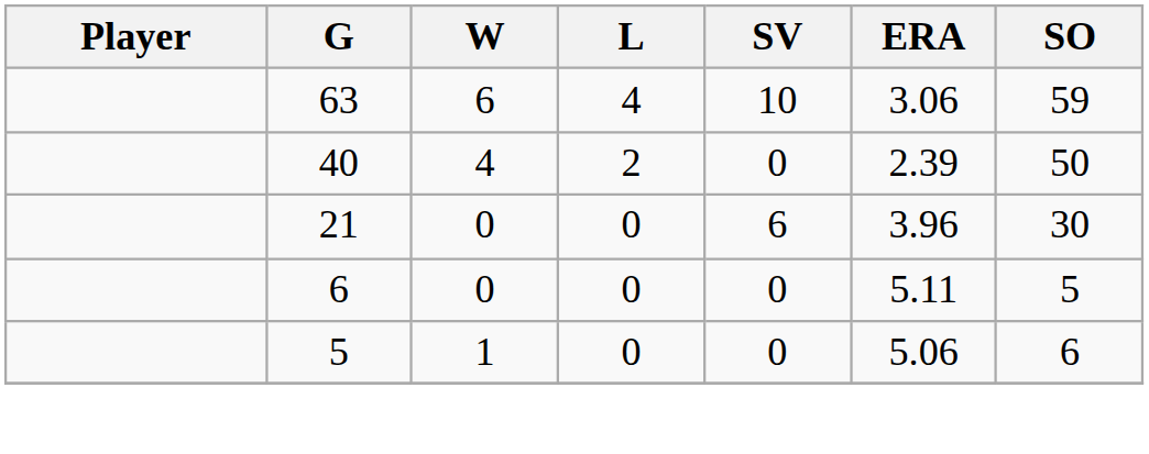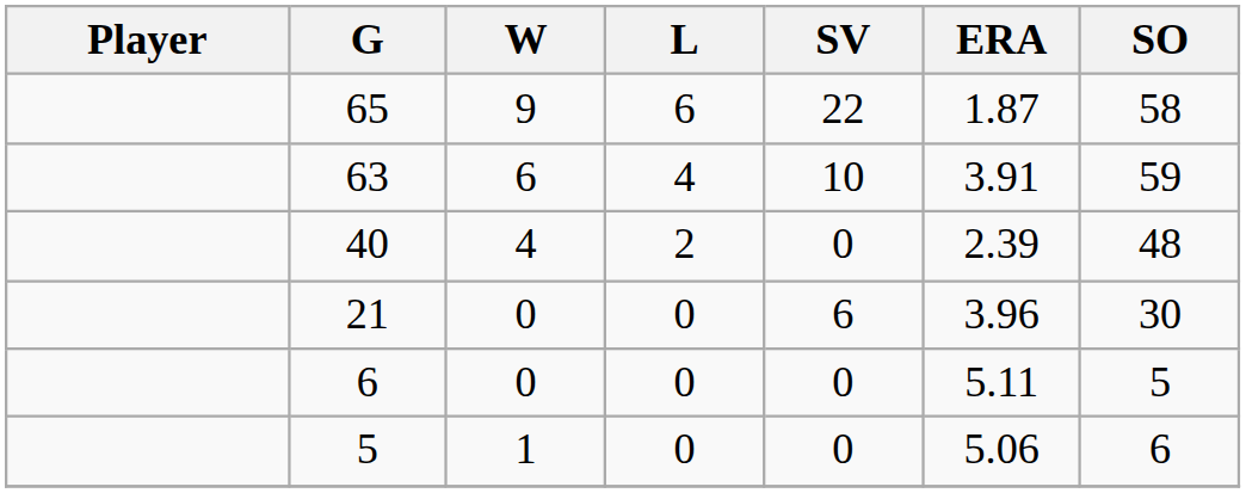+ row: 65 | 9 | 6 | 22 | 1.87 | 58
63 | ERA: 3.06 -> 3.91
40 | SO: 50 -> 48
